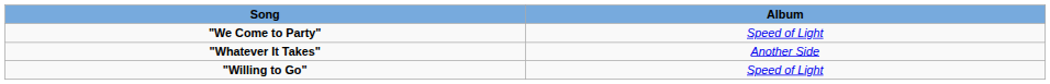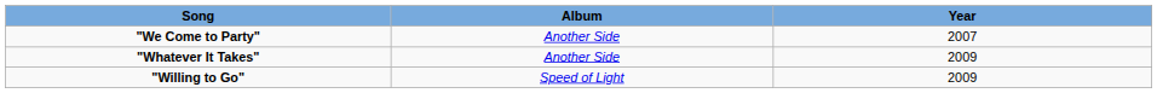+ column: Year | 2007 | 2009 | 2009
"We Come to Party" | Album: Speed of Light -> Another Side
